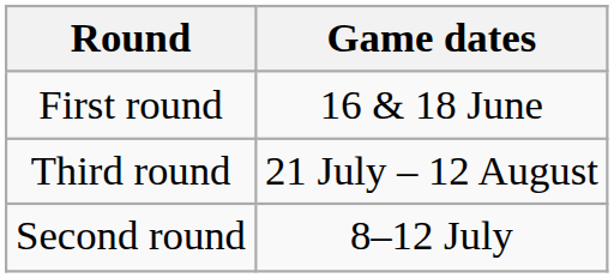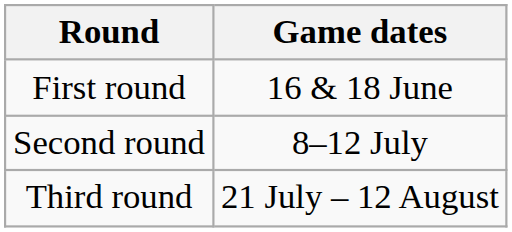rows swapped: Second round <-> Third round
